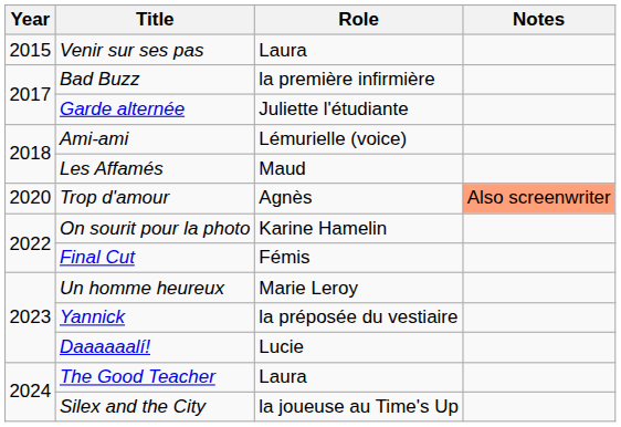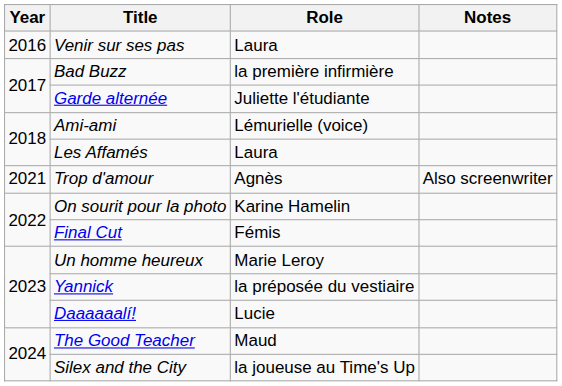Venir sur ses pas | Year: 2015 -> 2016
Les Affamés | Role: Maud -> Laura
Trop d'amour | Year: 2020 -> 2021
Trop d'amour | Notes: lightsalmon background -> no background
The Good Teacher | Role: Laura -> Maud
